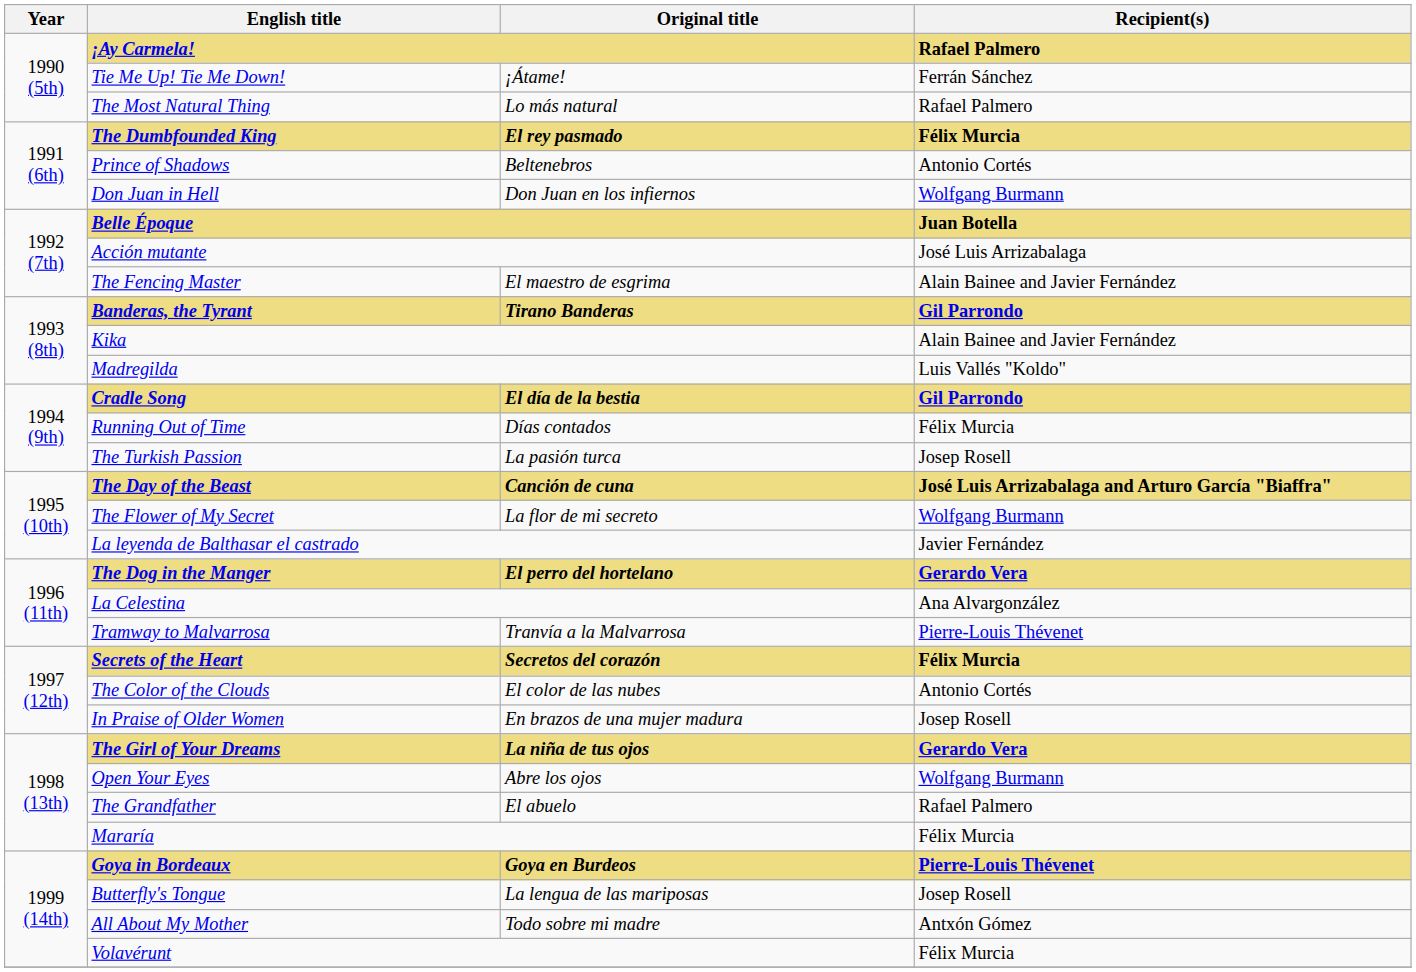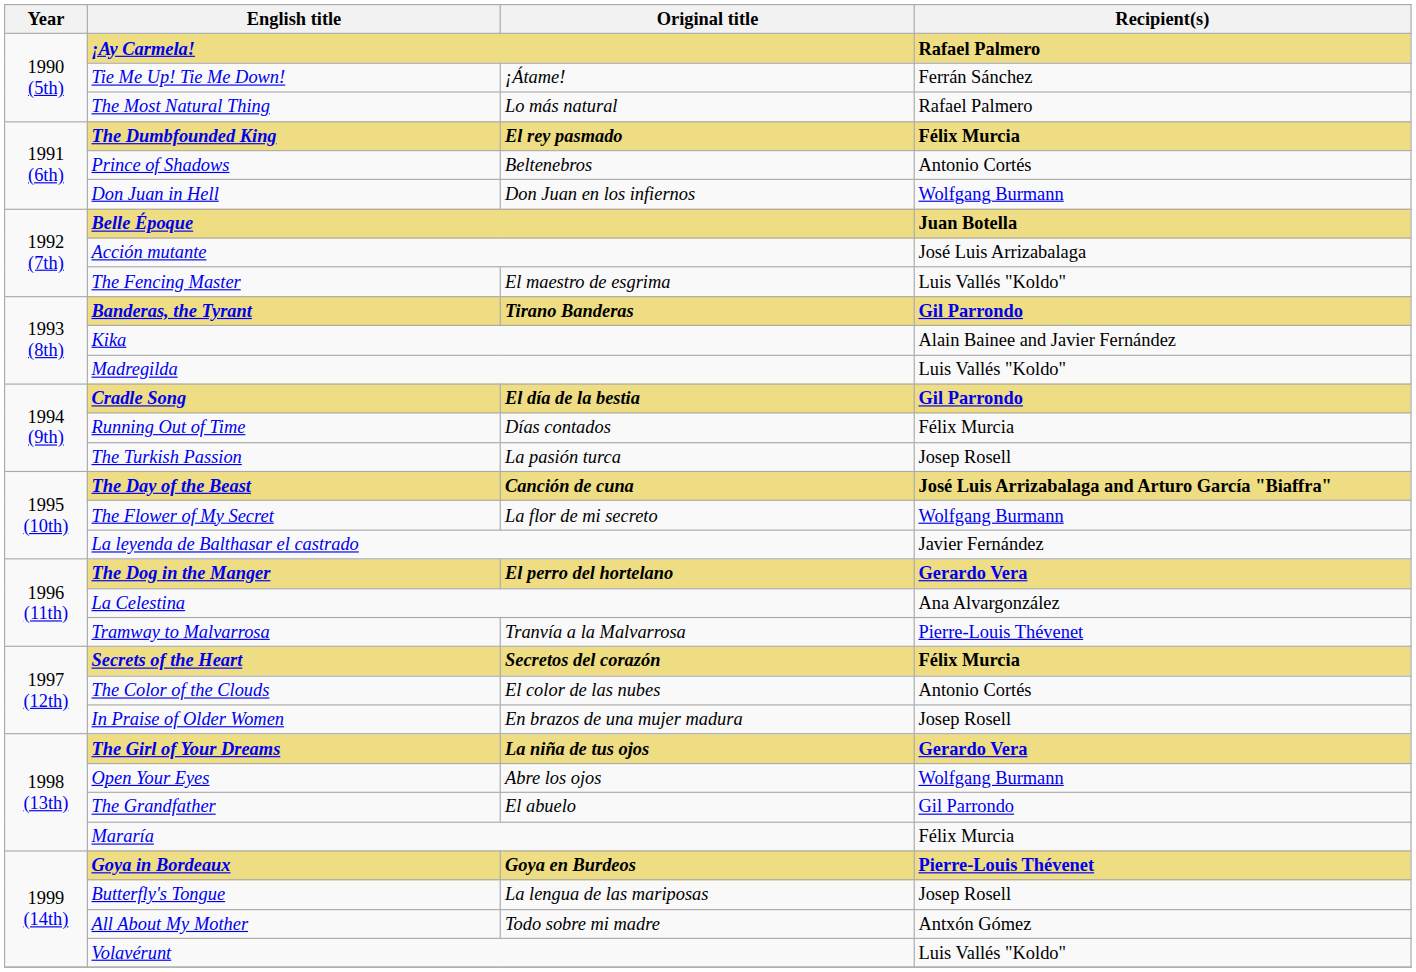The Fencing Master | Recipient(s): Alain Bainee and Javier Fernández -> Luis Vallés "Koldo"
The Grandfather | Recipient(s): Rafael Palmero -> Gil Parrondo
Volavérunt | Recipient(s): Félix Murcia -> Luis Vallés "Koldo"
